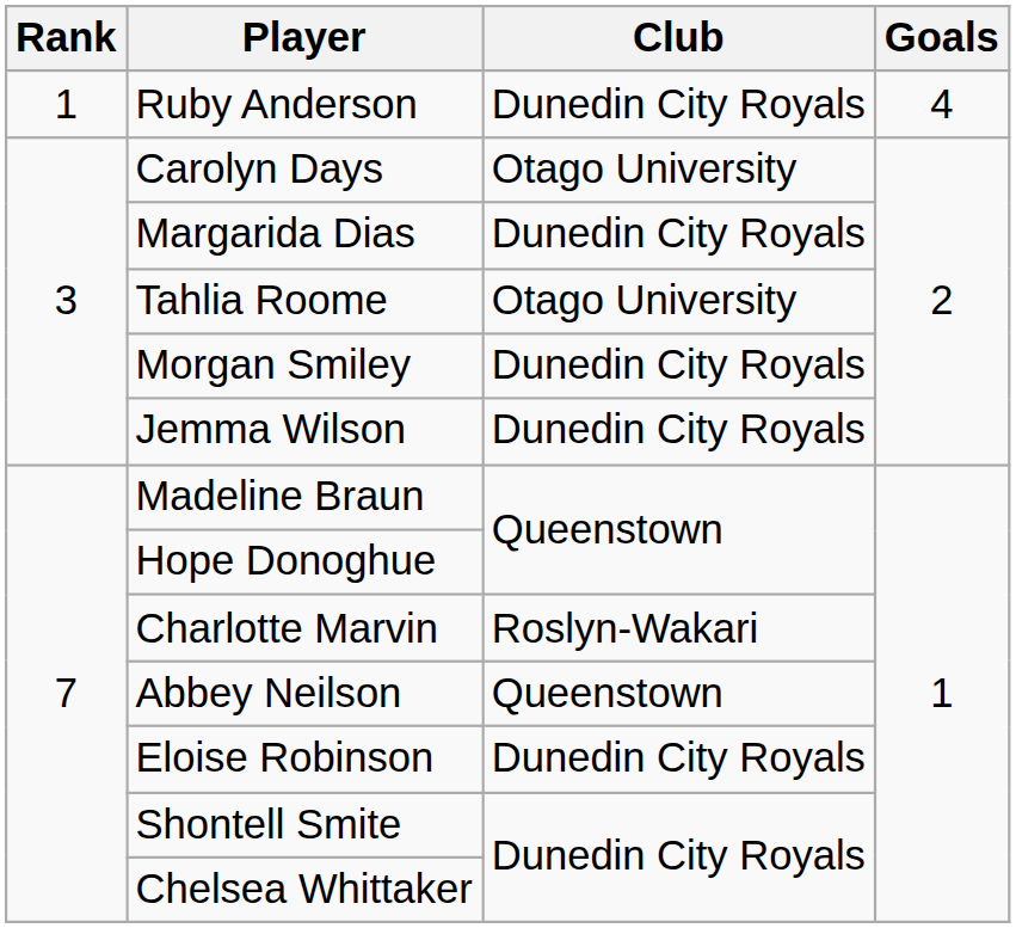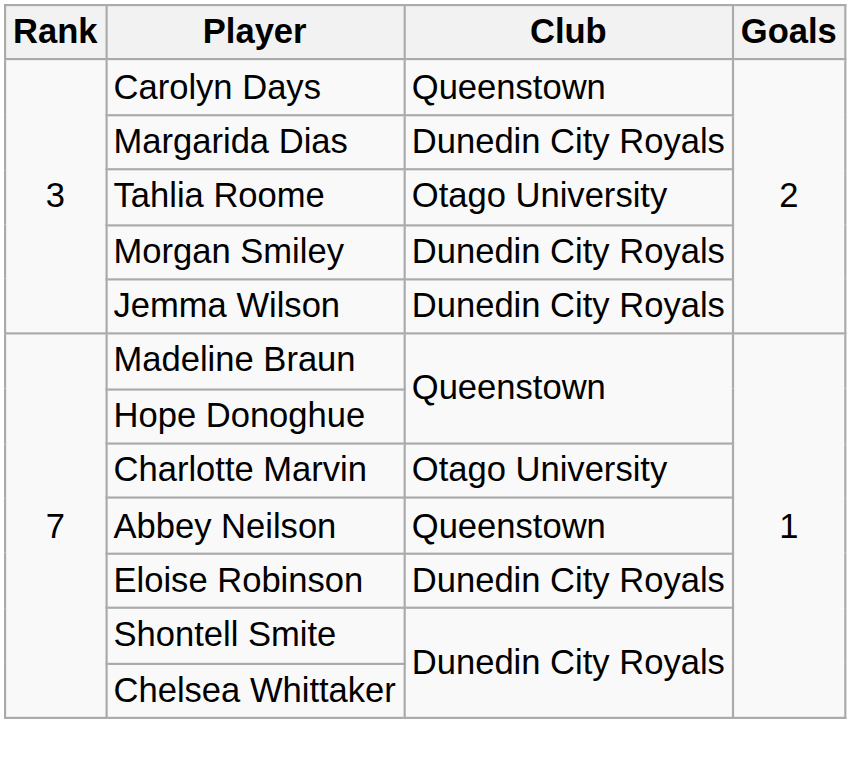- row: 1 | Ruby Anderson | Dunedin City Royals | 4
Carolyn Days | Club: Otago University -> Queenstown
Charlotte Marvin | Club: Roslyn-Wakari -> Otago University
